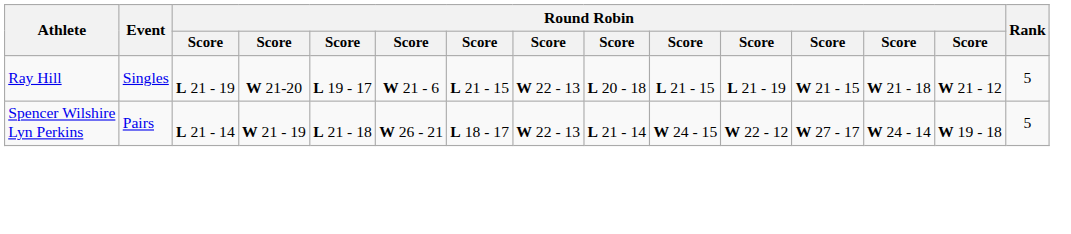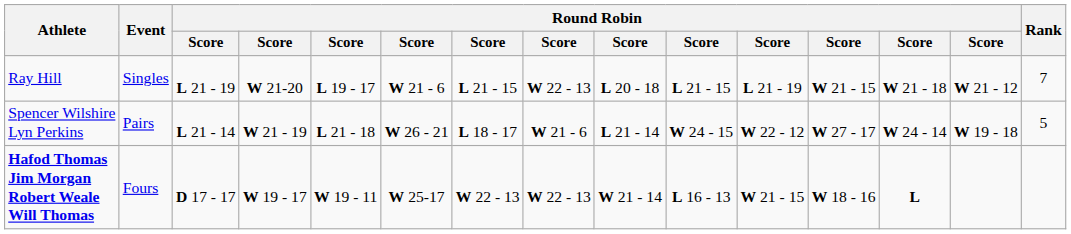Ray Hill | Rank: 5 -> 7
Spencer Wilshire Lyn Perkins | column 8: W 22 - 13 -> W 21 - 6
+ row: Hafod Thomas Jim Morgan Robert Weale Will Thomas | Fours | D 17 - 17 | W 19 - 17 | W 19 - 11 | W 25-17 | W 22 - 13 | W 22 - 13 | W 21 - 14 | L 16 - 13 | W 21 - 15 | W 18 - 16 | L
